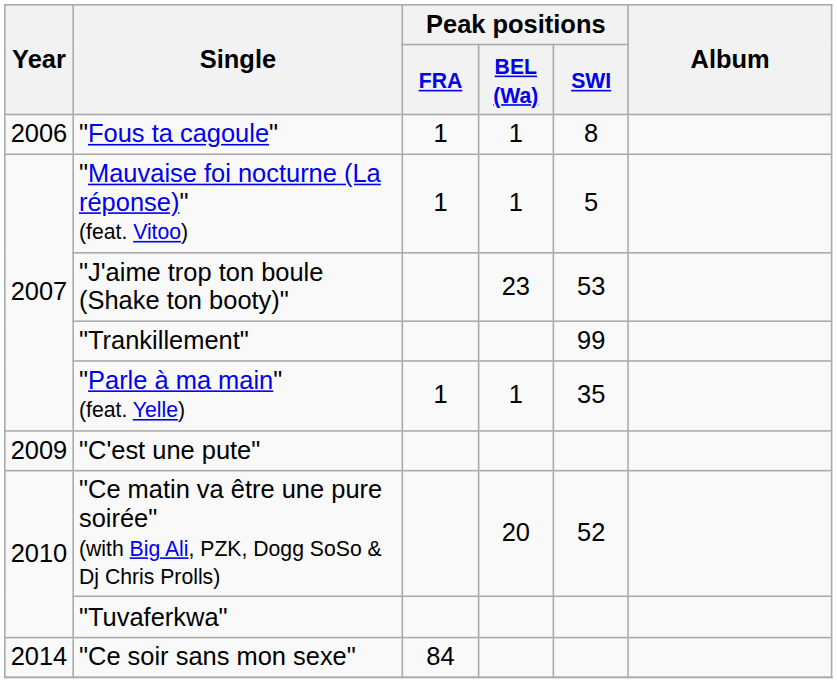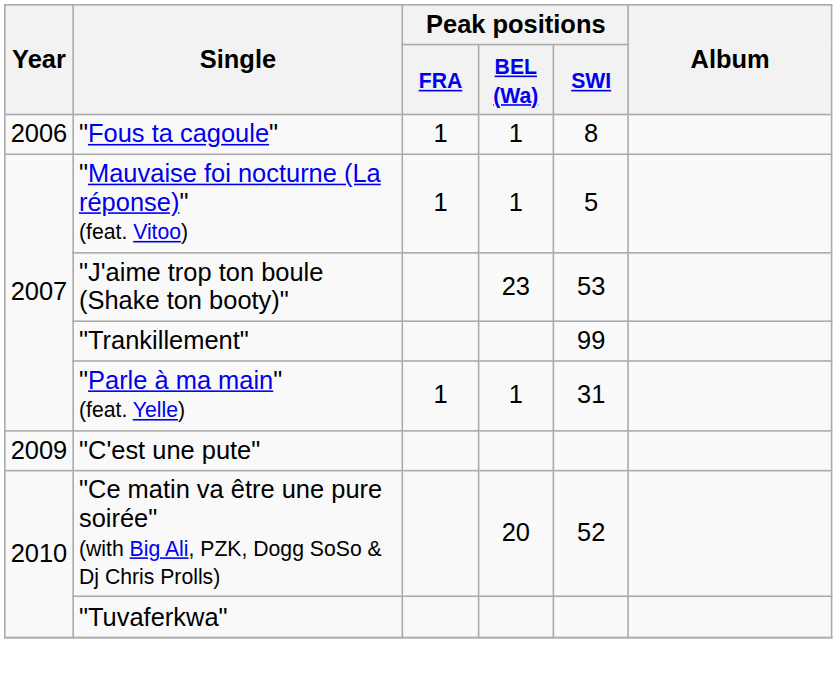"Parle à ma main" (feat. Yelle) | Peak positions / SWI: 35 -> 31
- row: 2014 | "Ce soir sans mon sexe" | 84
